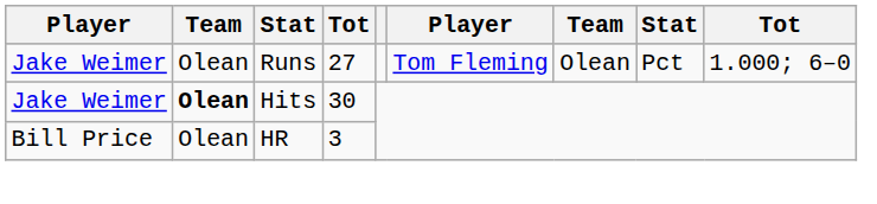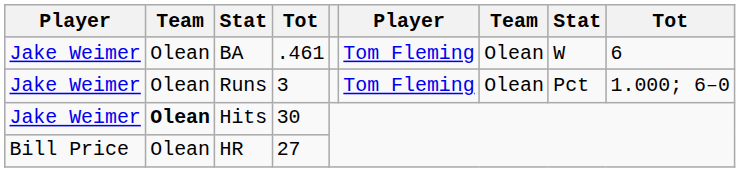+ row: Jake Weimer | Olean | BA | .461 | Tom Fleming | Olean | W | 6
Runs | column 4: 27 -> 3
HR | column 4: 3 -> 27
